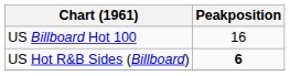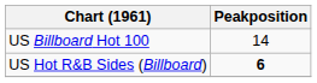US Billboard Hot 100 | Peakposition: 16 -> 14
